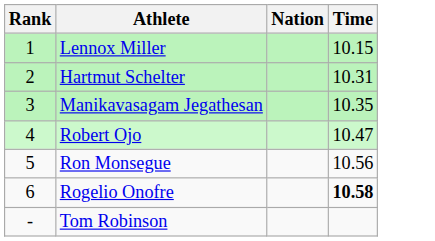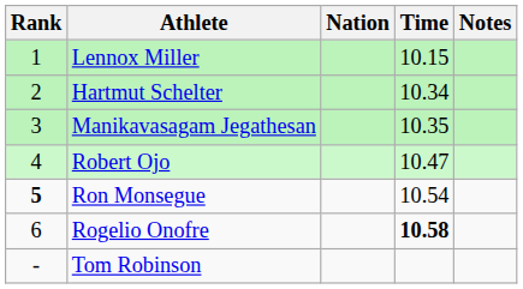+ column: Notes
Hartmut Schelter | Time: 10.31 -> 10.34
Ron Monsegue | Rank: normal -> bold
Ron Monsegue | Time: 10.56 -> 10.54
